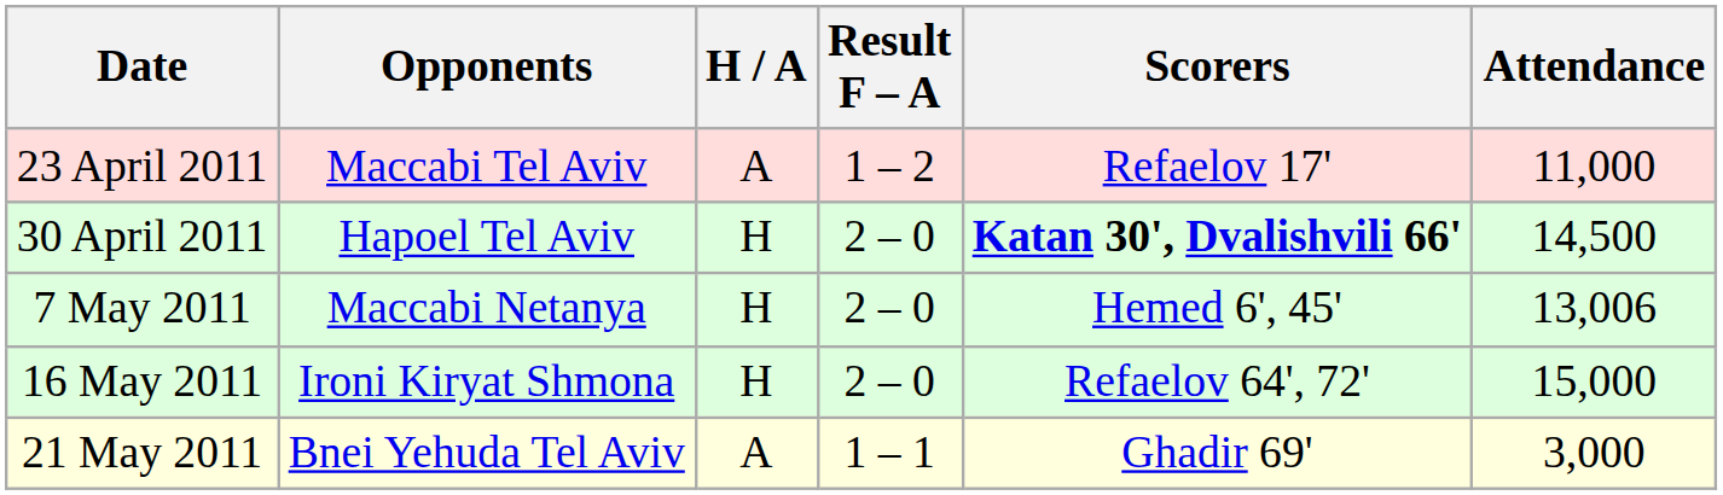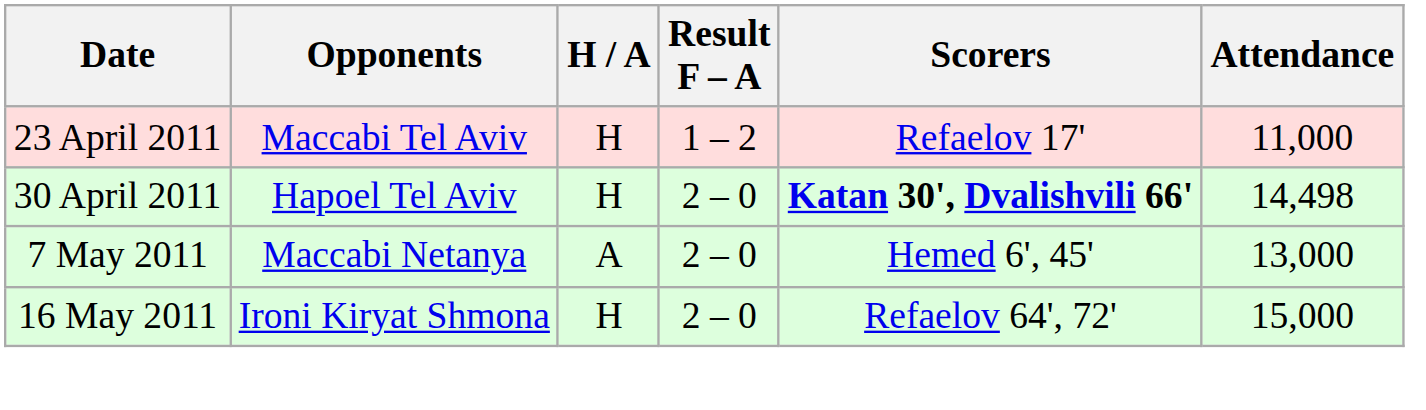23 April 2011 | H / A: A -> H
30 April 2011 | Attendance: 14,500 -> 14,498
7 May 2011 | H / A: H -> A
7 May 2011 | Attendance: 13,006 -> 13,000
- row: 21 May 2011 | Bnei Yehuda Tel Aviv | A | 1 – 1 | Ghadir 69' | 3,000
